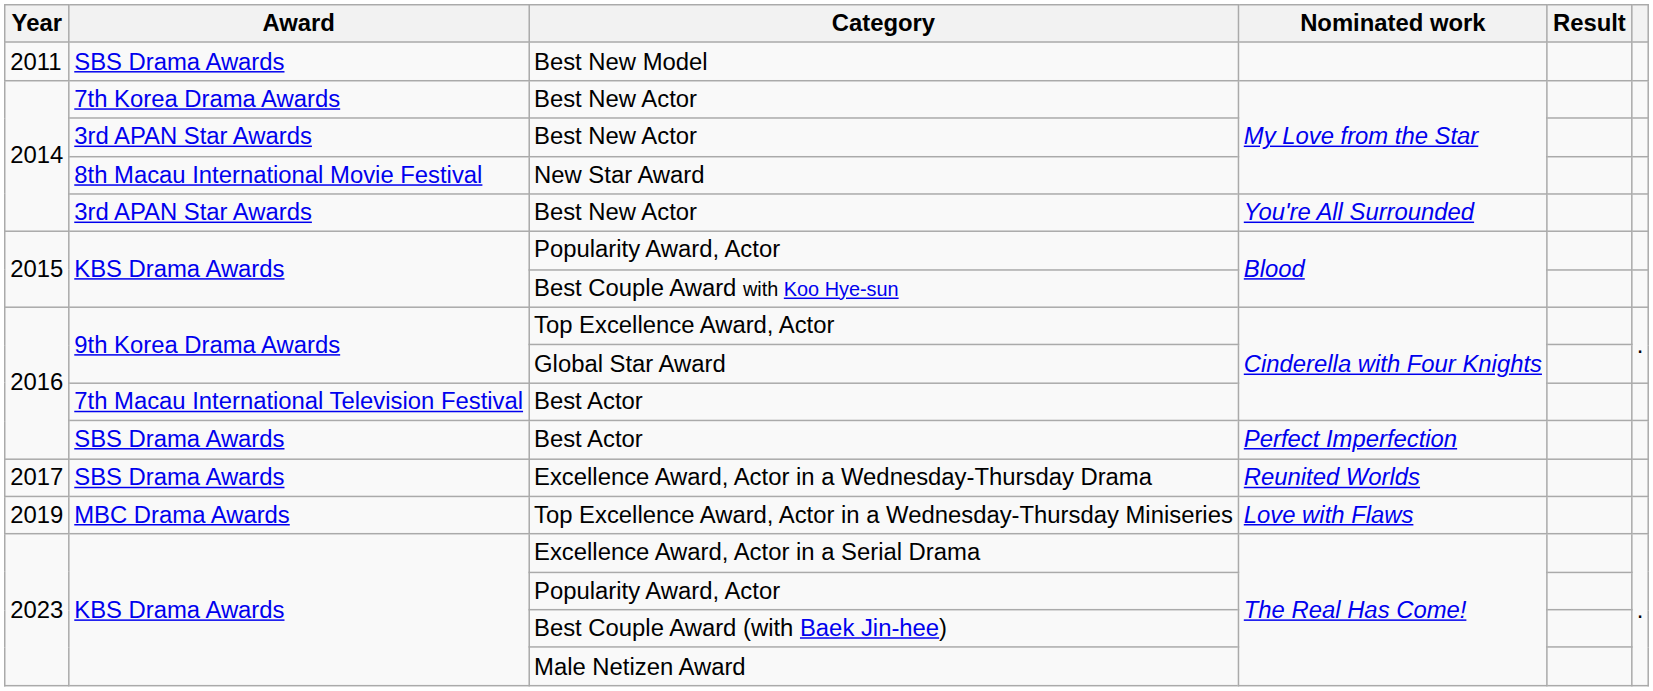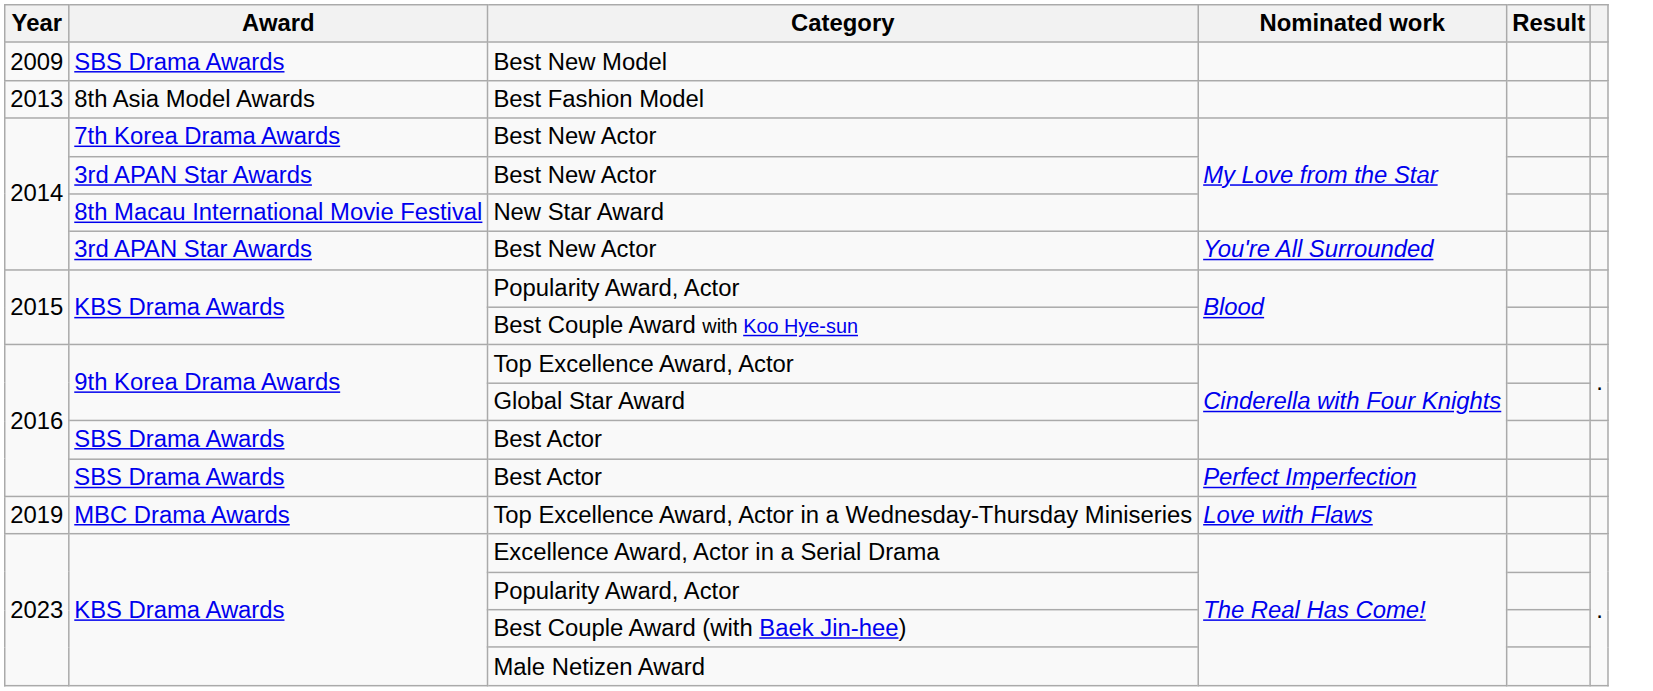Best New Model | Year: 2011 -> 2009
+ row: 2013 | 8th Asia Model Awards | Best Fashion Model
Best Actor / Cinderella with Four Knights | Award: 7th Macau International Television Festival -> SBS Drama Awards
- row: 2017 | SBS Drama Awards | Excellence Award, Actor in a Wednesday-Thursday Drama | Reunited Worlds
